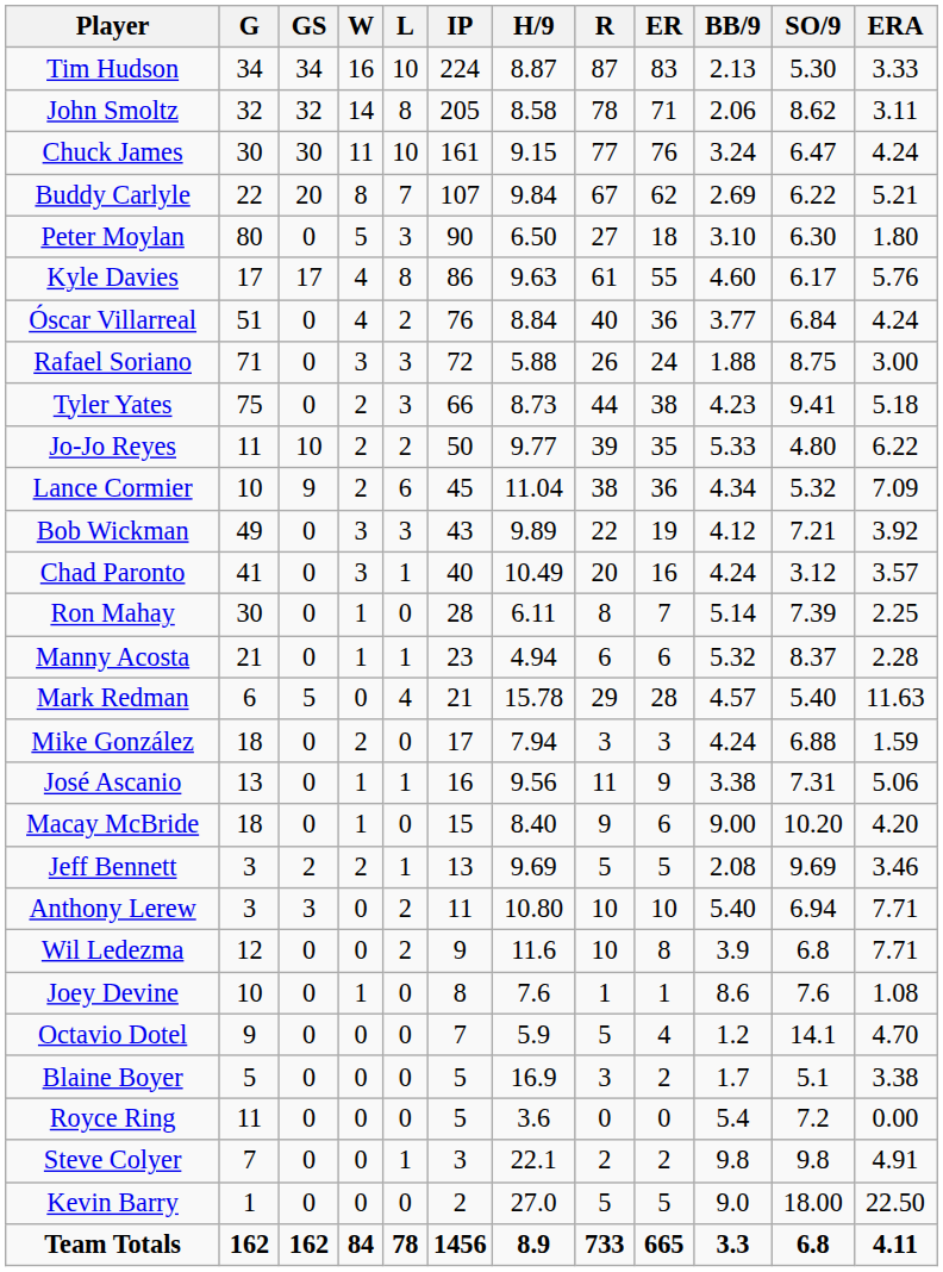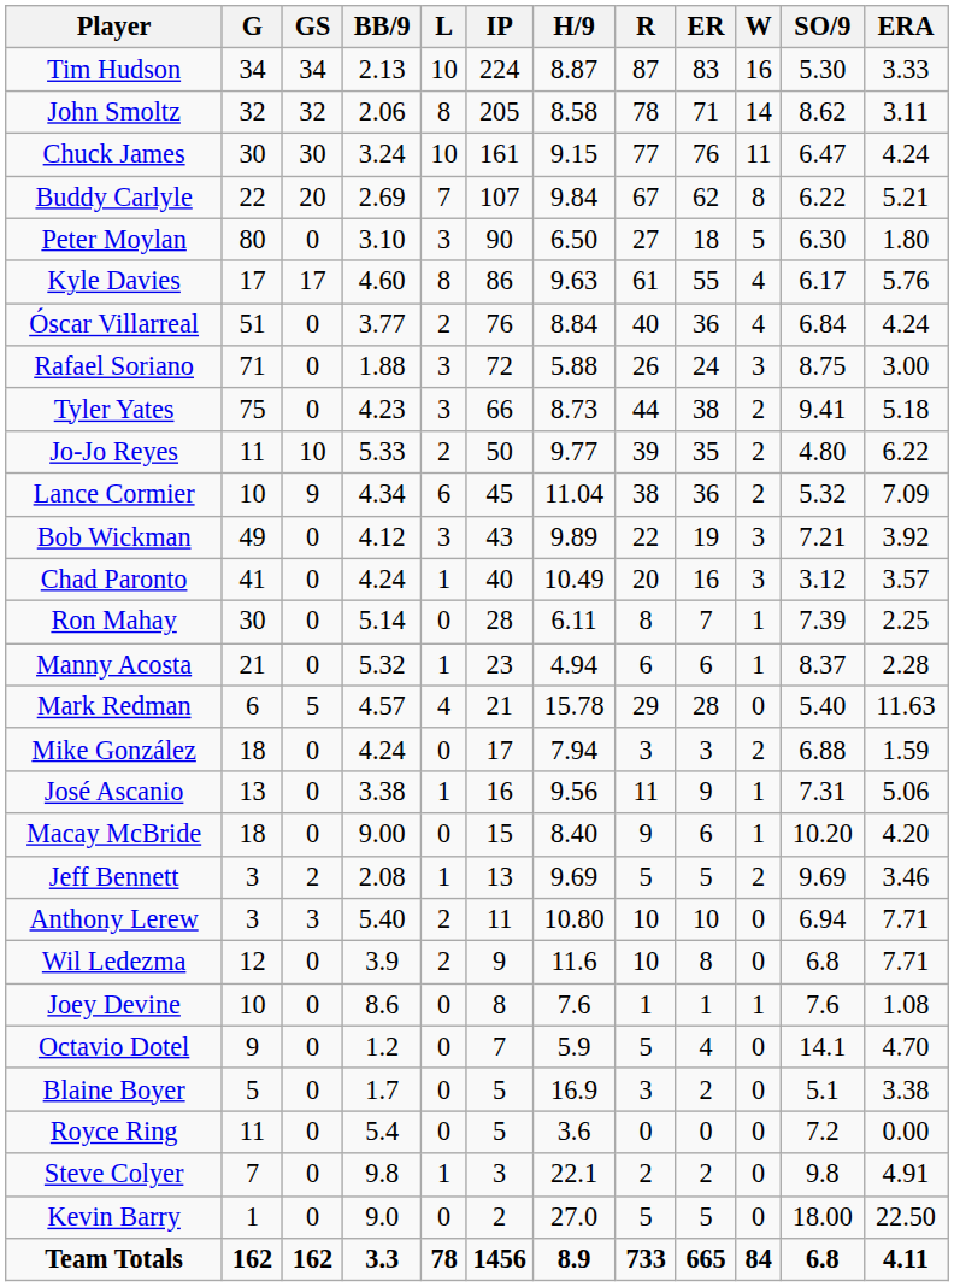columns swapped: W <-> BB/9
